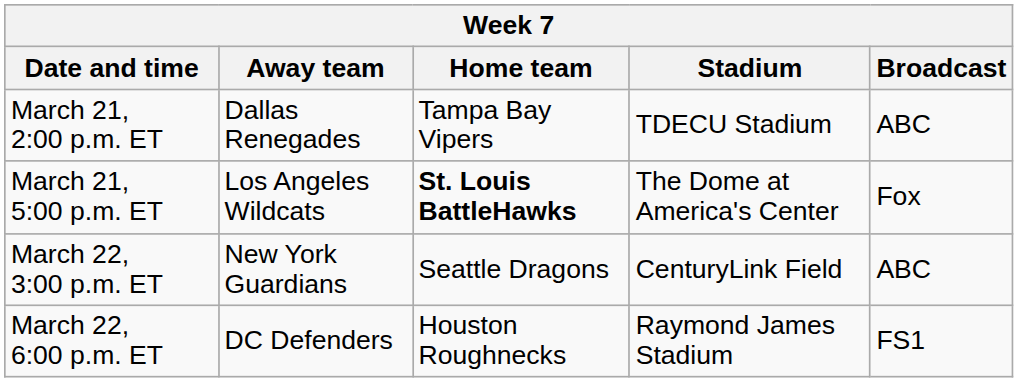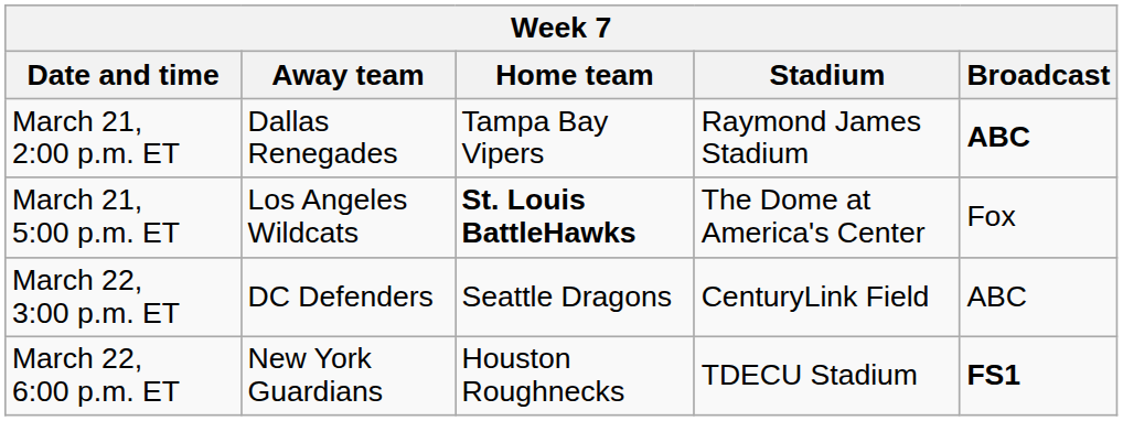March 21, 2:00 p.m. ET | Stadium: TDECU Stadium -> Raymond James Stadium
March 21, 2:00 p.m. ET | Broadcast: normal -> bold
March 22, 3:00 p.m. ET | Away team: New York Guardians -> DC Defenders
March 22, 6:00 p.m. ET | Away team: DC Defenders -> New York Guardians
March 22, 6:00 p.m. ET | Stadium: Raymond James Stadium -> TDECU Stadium
March 22, 6:00 p.m. ET | Broadcast: normal -> bold
